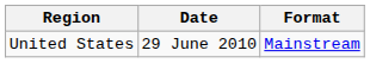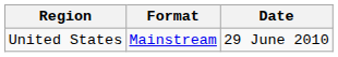columns swapped: Date <-> Format
